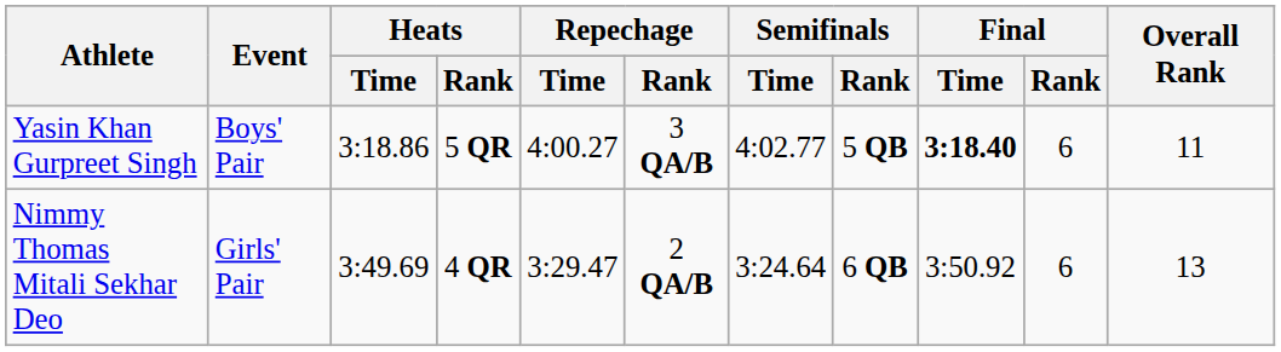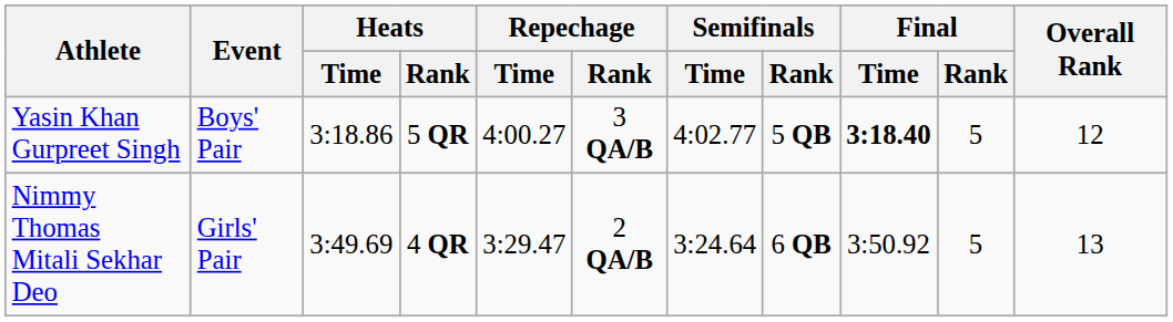Yasin Khan Gurpreet Singh | Final / Rank: 6 -> 5
Yasin Khan Gurpreet Singh | Overall Rank: 11 -> 12
Nimmy Thomas Mitali Sekhar Deo | Final / Rank: 6 -> 5
